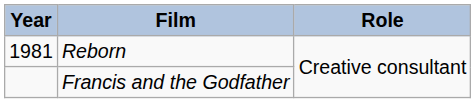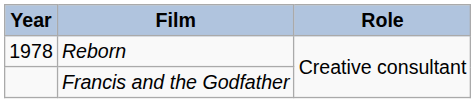Reborn | Year: 1981 -> 1978
